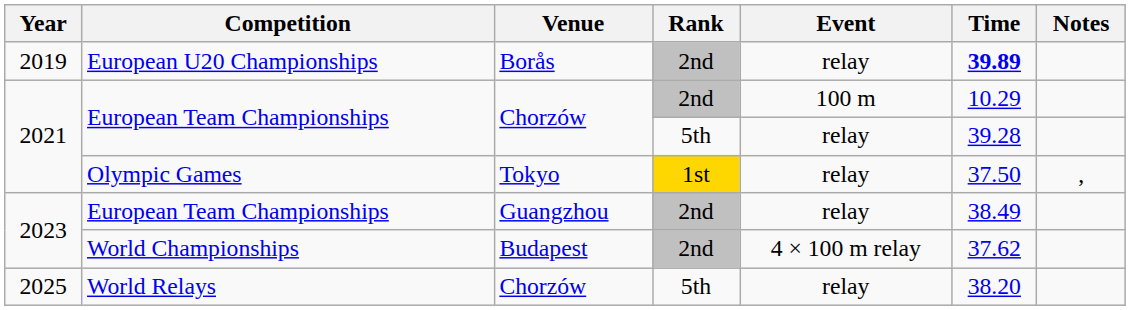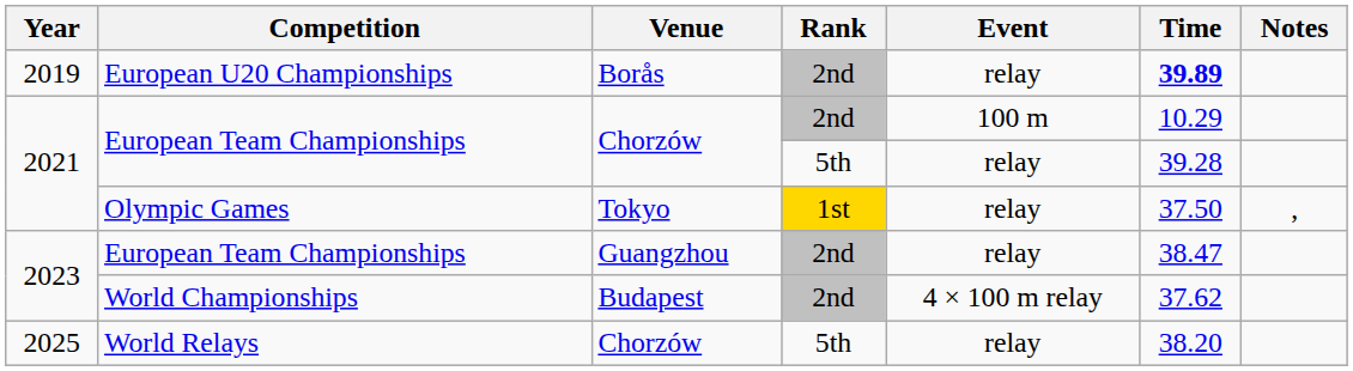2023 / European Team Championships | Time: 38.49 -> 38.47
